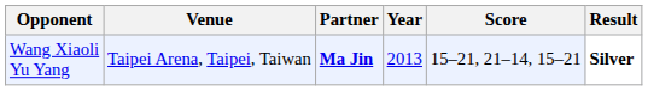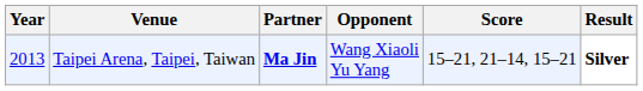columns swapped: Year <-> Opponent
